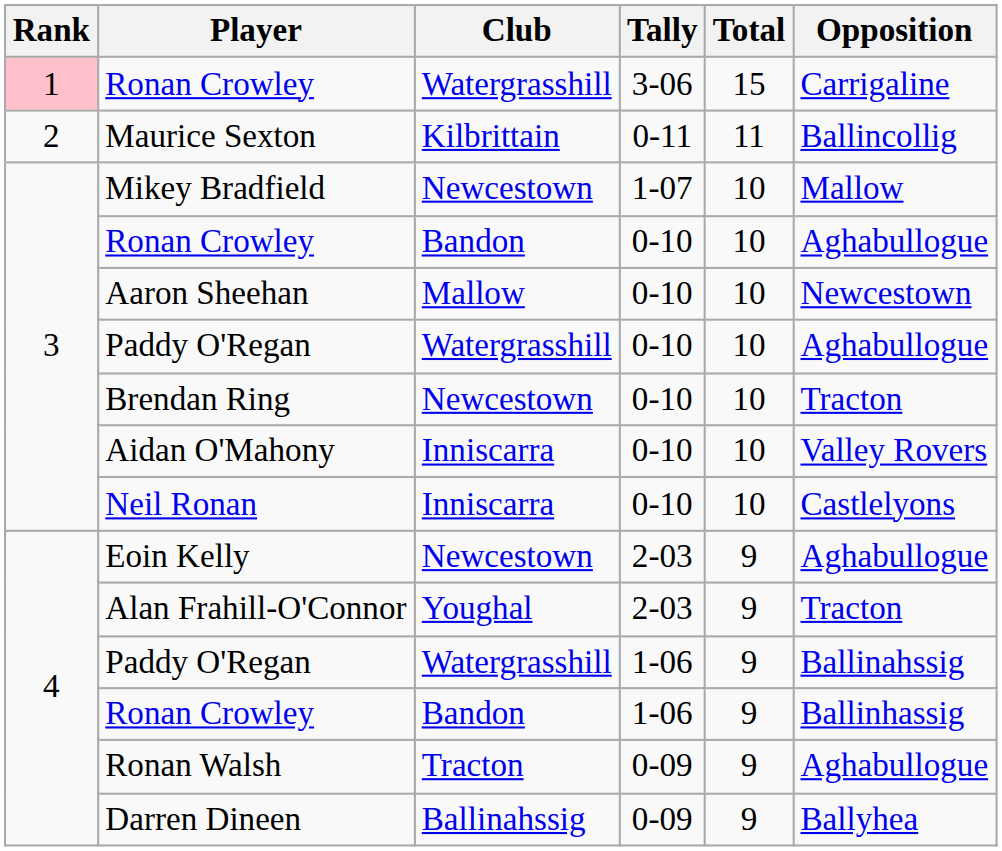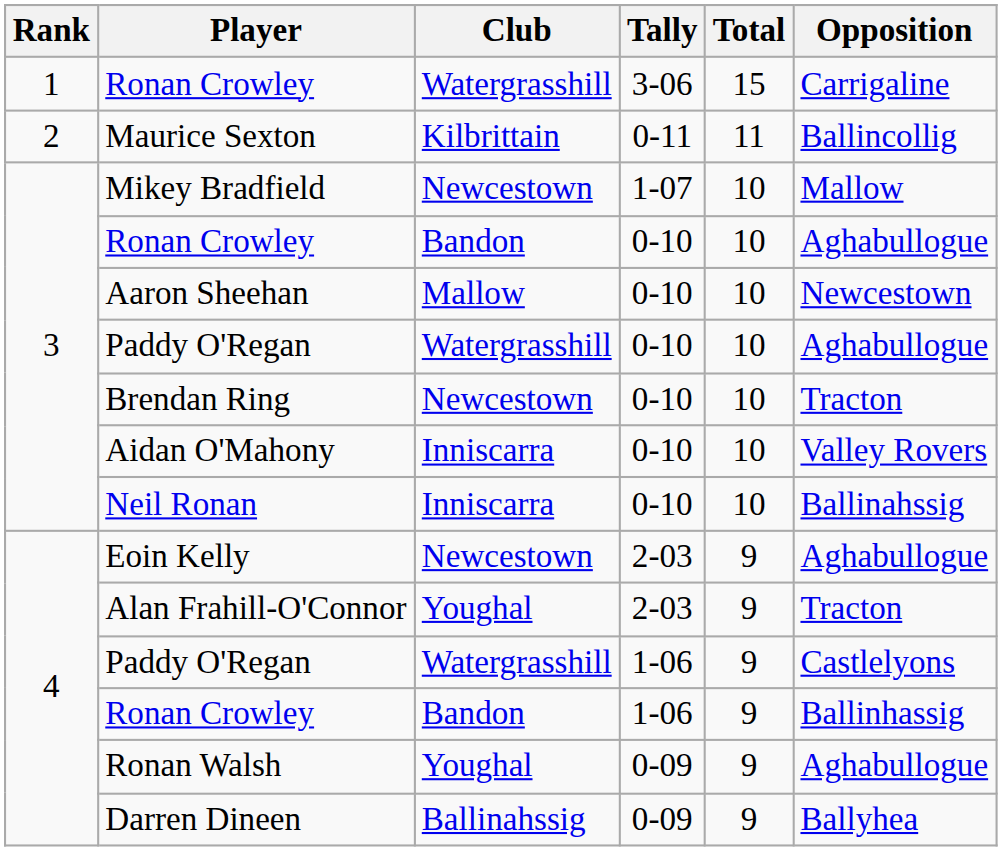Ronan Crowley / 3-06 | Rank: pink background -> no background
Neil Ronan | Opposition: Castlelyons -> Ballinahssig
Paddy O'Regan / 1-06 | Opposition: Ballinahssig -> Castlelyons
Ronan Walsh | Club: Tracton -> Youghal
